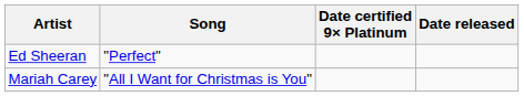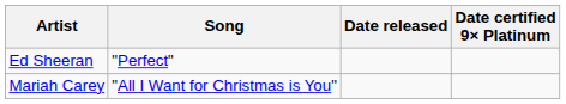columns swapped: Date released <-> Date certified 9× Platinum
